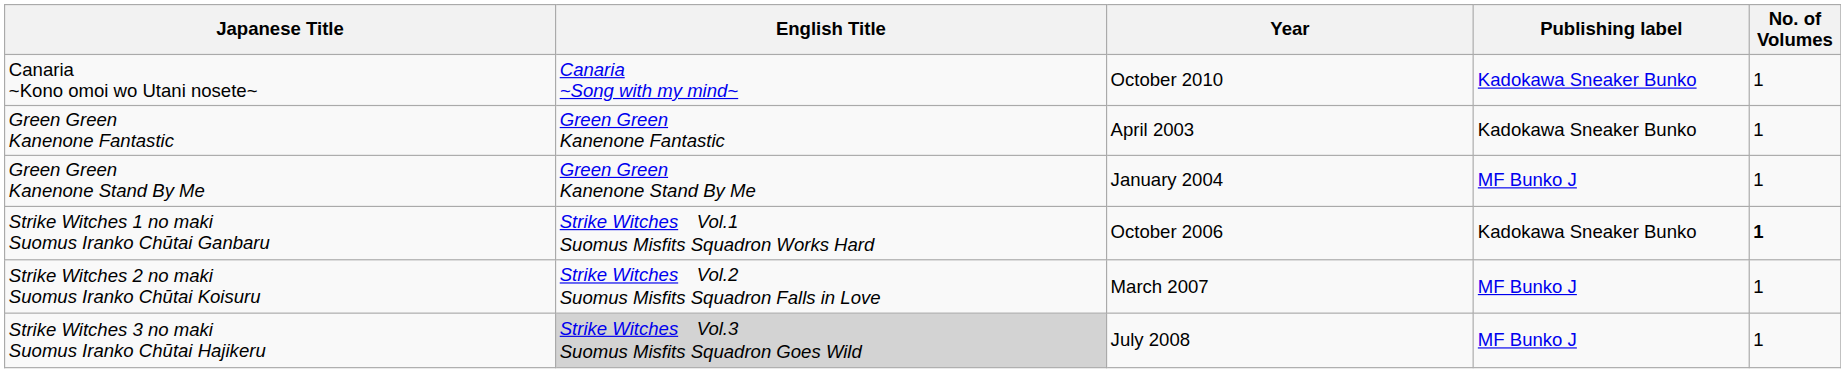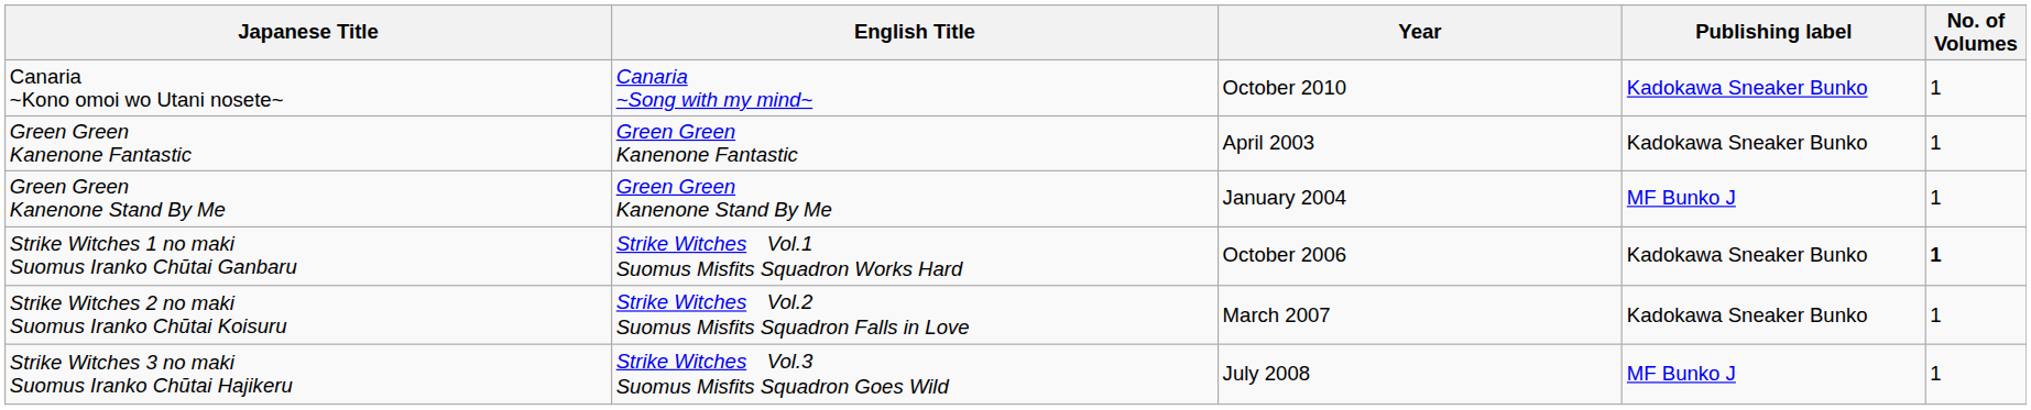Strike Witches 2 no maki Suomus Iranko Chūtai Koisuru | Publishing label: MF Bunko J -> Kadokawa Sneaker Bunko
Strike Witches 3 no maki Suomus Iranko Chūtai Hajikeru | English Title: lightgrey background -> no background
